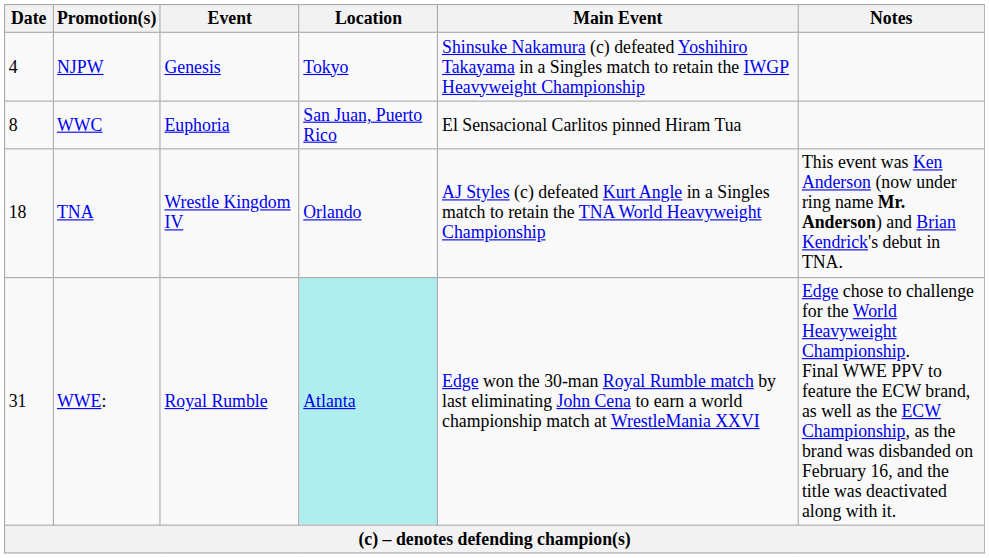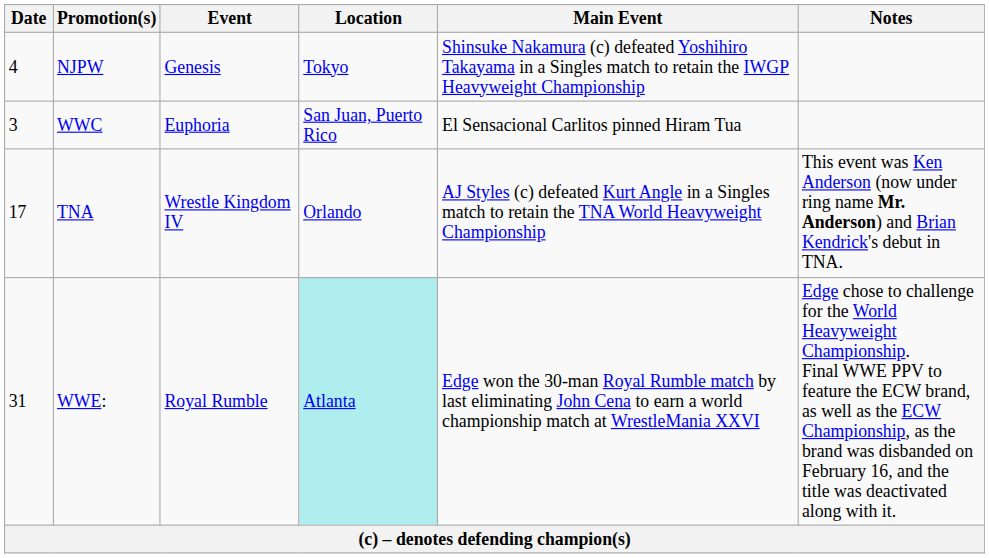WWC | Date: 8 -> 3
TNA | Date: 18 -> 17
